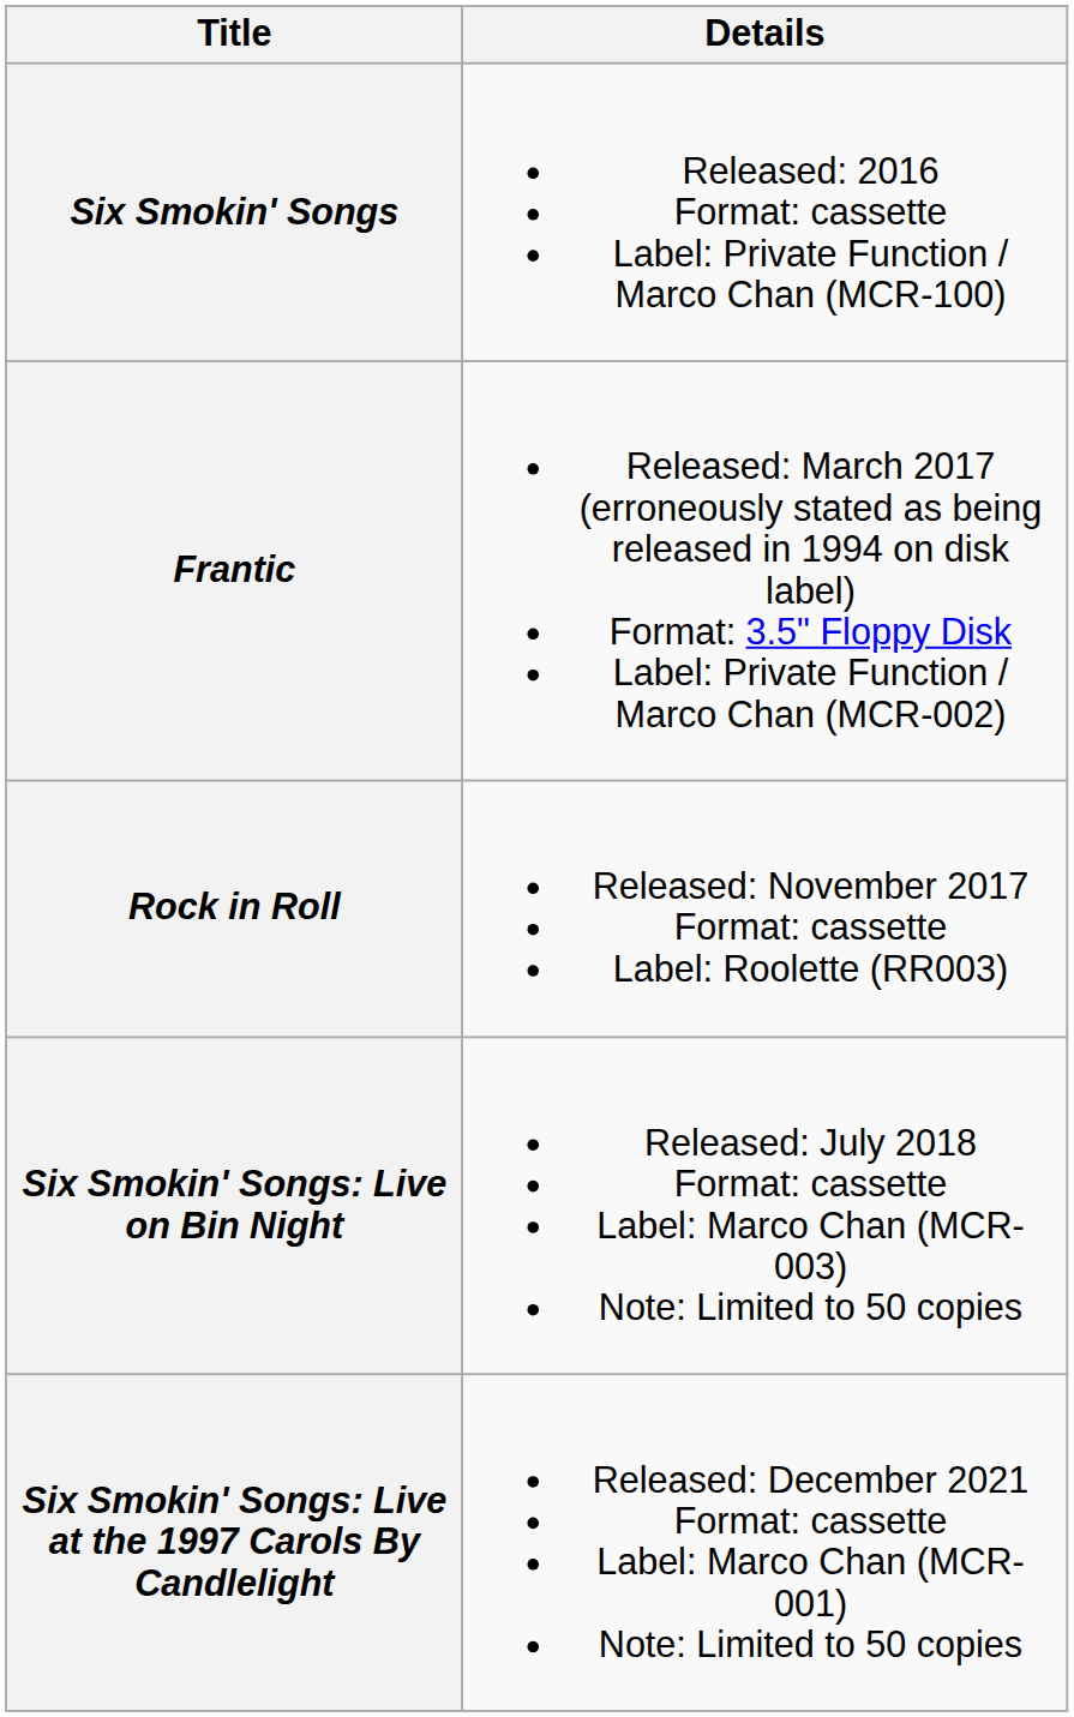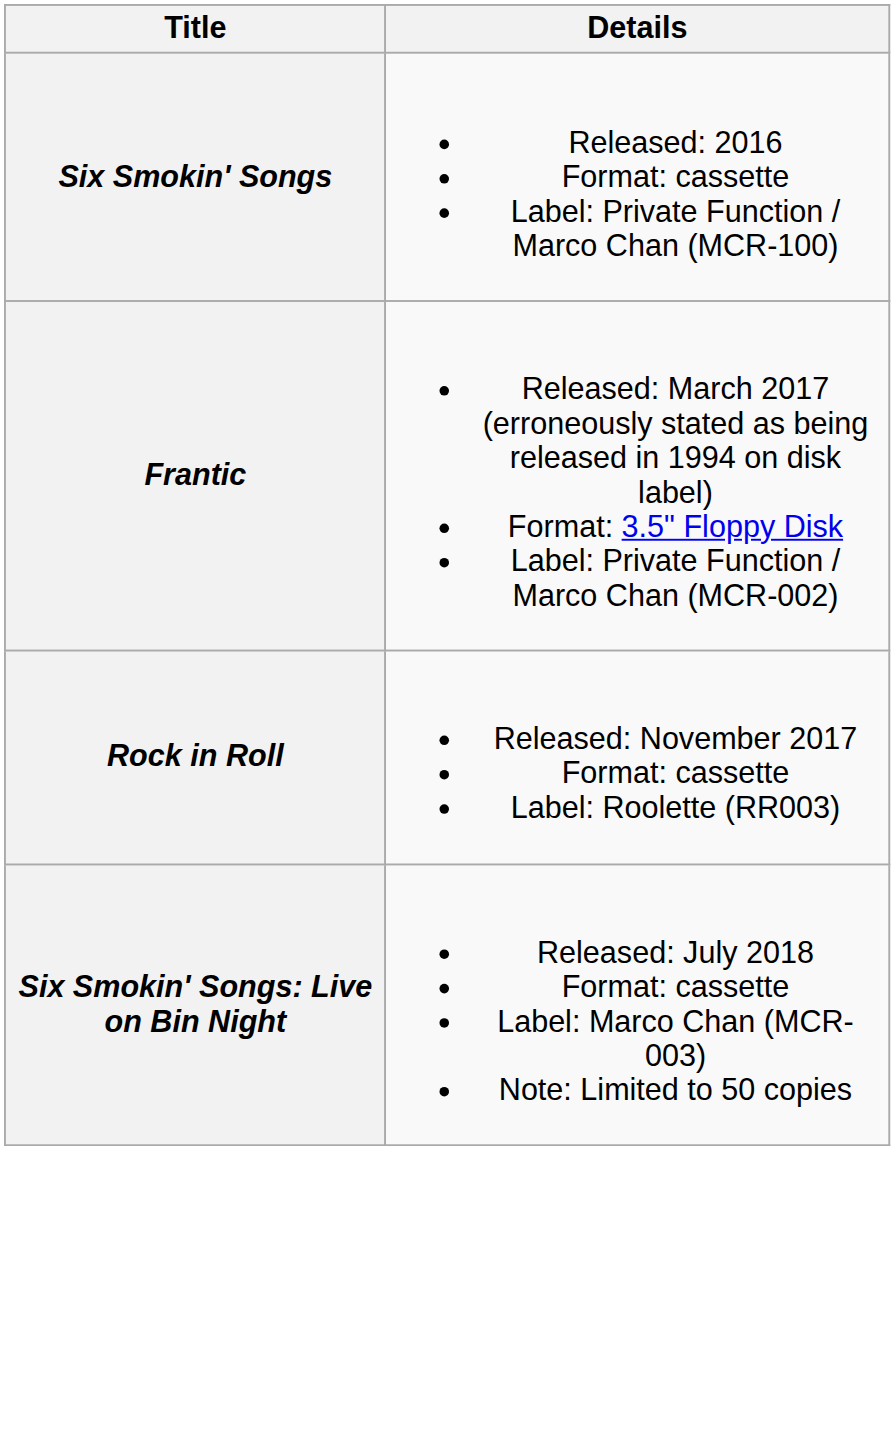- row: Six Smokin' Songs: Live at the 1997 Carols By Candlelight | Released: December 2021 Format: cassette Label: Marco Chan (MCR-001) Note: Limited to 50 copies
